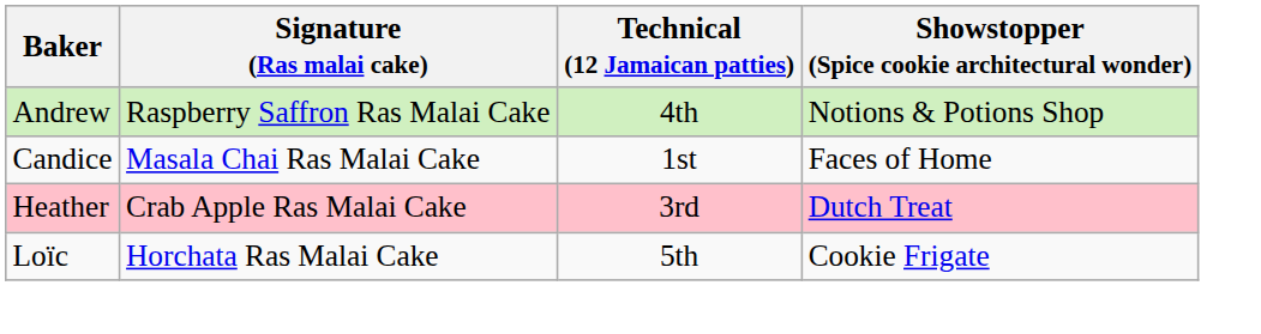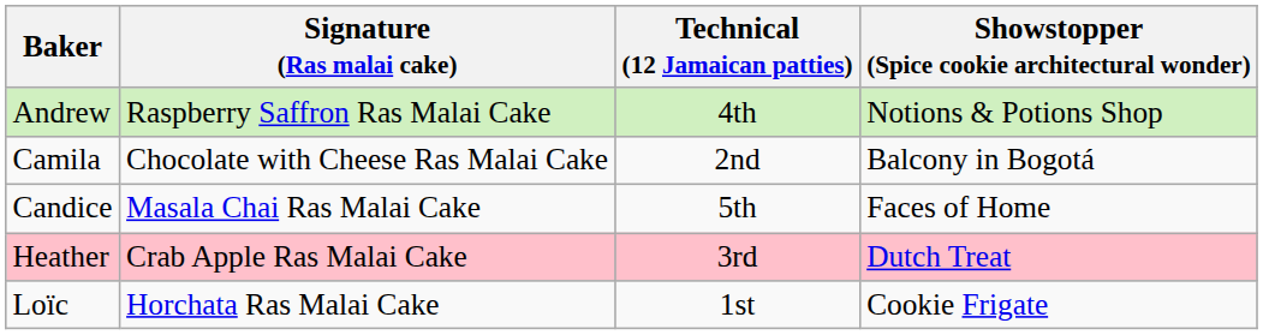+ row: Camila | Chocolate with Cheese Ras Malai Cake | 2nd | Balcony in Bogotá
Candice | Technical (12 Jamaican patties): 1st -> 5th
Loïc | Technical (12 Jamaican patties): 5th -> 1st
